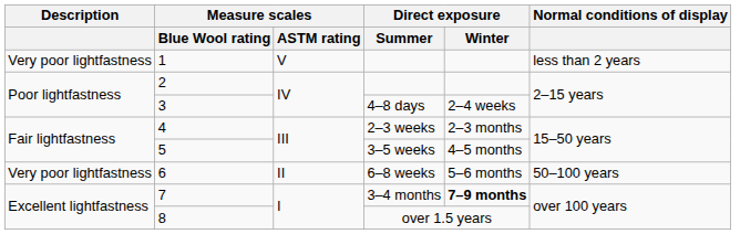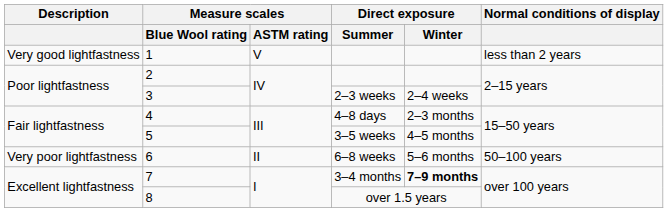1 | Description: Very poor lightfastness -> Very good lightfastness
3 | Direct exposure / Summer: 4–8 days -> 2–3 weeks
4 | Direct exposure / Summer: 2–3 weeks -> 4–8 days
